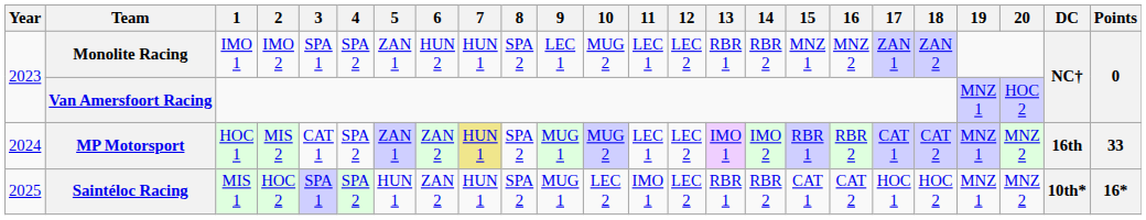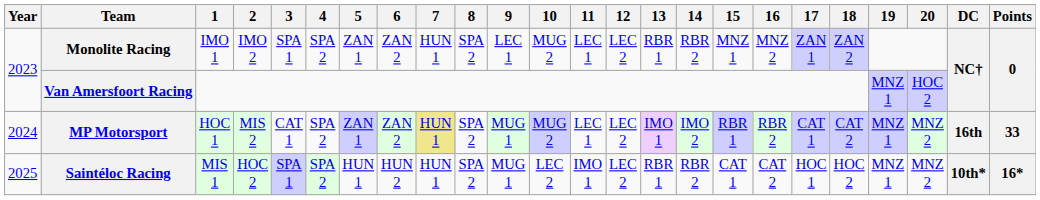Monolite Racing | 6: HUN 2 -> ZAN 2
Saintéloc Racing | 6: ZAN 2 -> HUN 2
